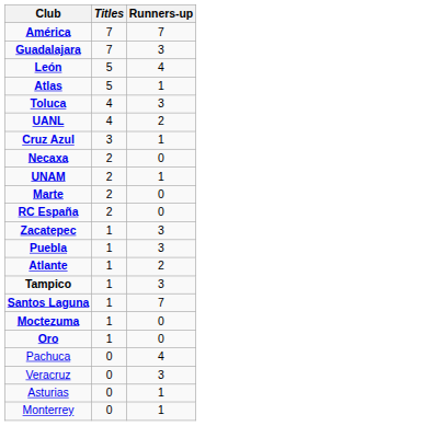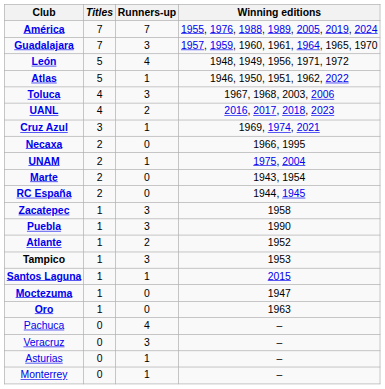+ column: Winning editions | 1955, 1976, 1988, 1989, 2005, 2019, 2024 | 1957, 1959, 1960, 1961, 1964, 1965, 1970 | 1948, 1949, 1956, 1971, 1972 | 1946, 1950, 1951, 1962, 2022 | 1967, 1968, 2003, 2006 | 2016, 2017, 2018, 2023 | 1969, 1974, 2021 | 1966, 1995 | 1975, 2004 | 1943, 1954 | 1944, 1945 | 1958 | 1990 | 1952 | 1953 | 2015 | 1947 | 1963 | – | – | – | –
Santos Laguna | Runners-up: 7 -> 1
